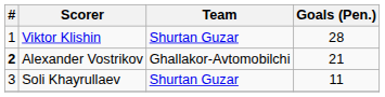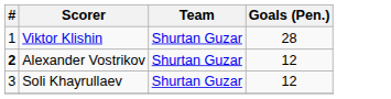Alexander Vostrikov | Team: Ghallakor-Avtomobilchi -> Shurtan Guzar
Alexander Vostrikov | Goals (Pen.): 21 -> 12
Soli Khayrullaev | Goals (Pen.): 11 -> 12
